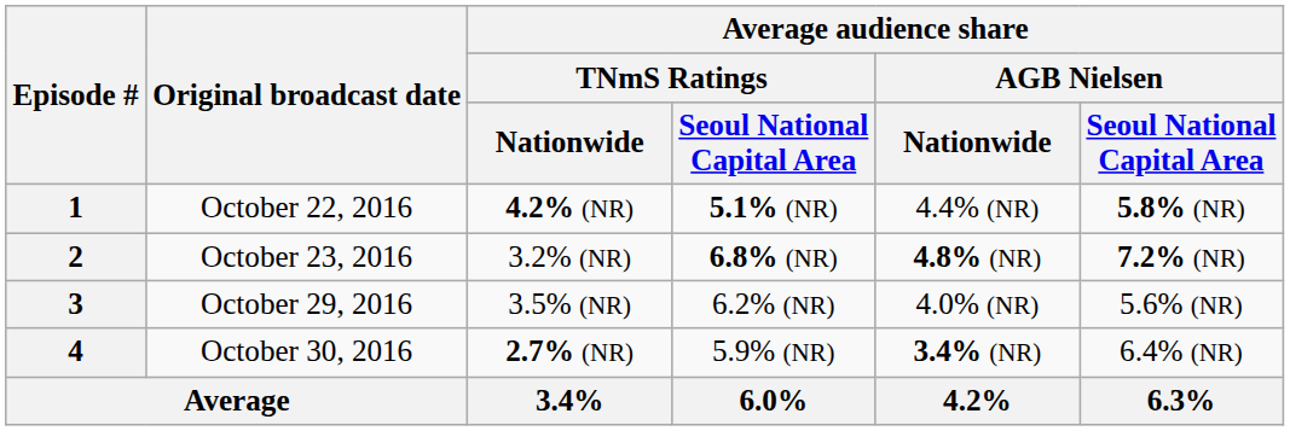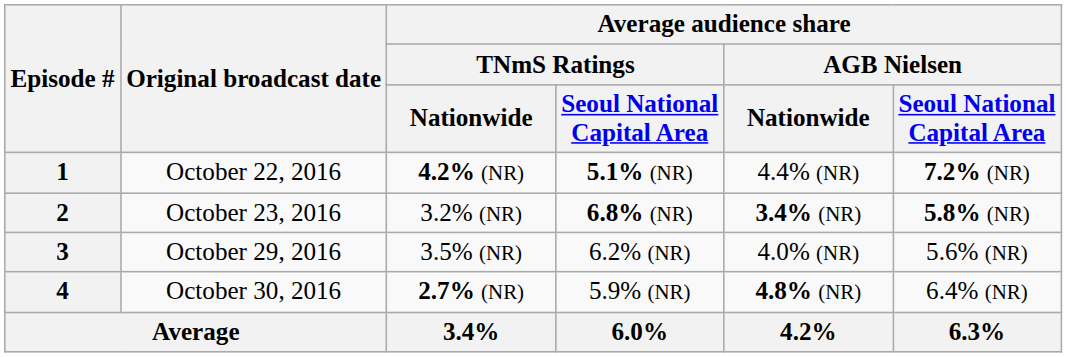1 | column 6: 5.8% (NR) -> 7.2% (NR)
2 | Average audience share / AGB Nielsen / Nationwide: 4.8% (NR) -> 3.4% (NR)
2 | column 6: 7.2% (NR) -> 5.8% (NR)
4 | Average audience share / AGB Nielsen / Nationwide: 3.4% (NR) -> 4.8% (NR)
